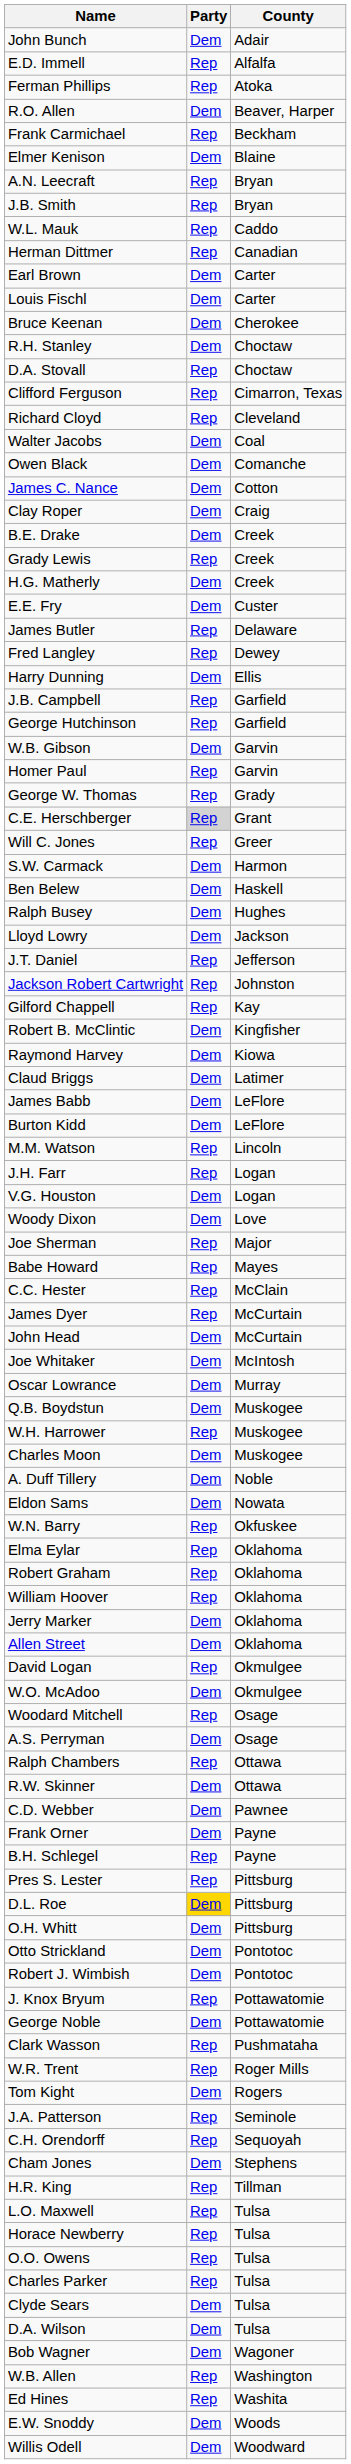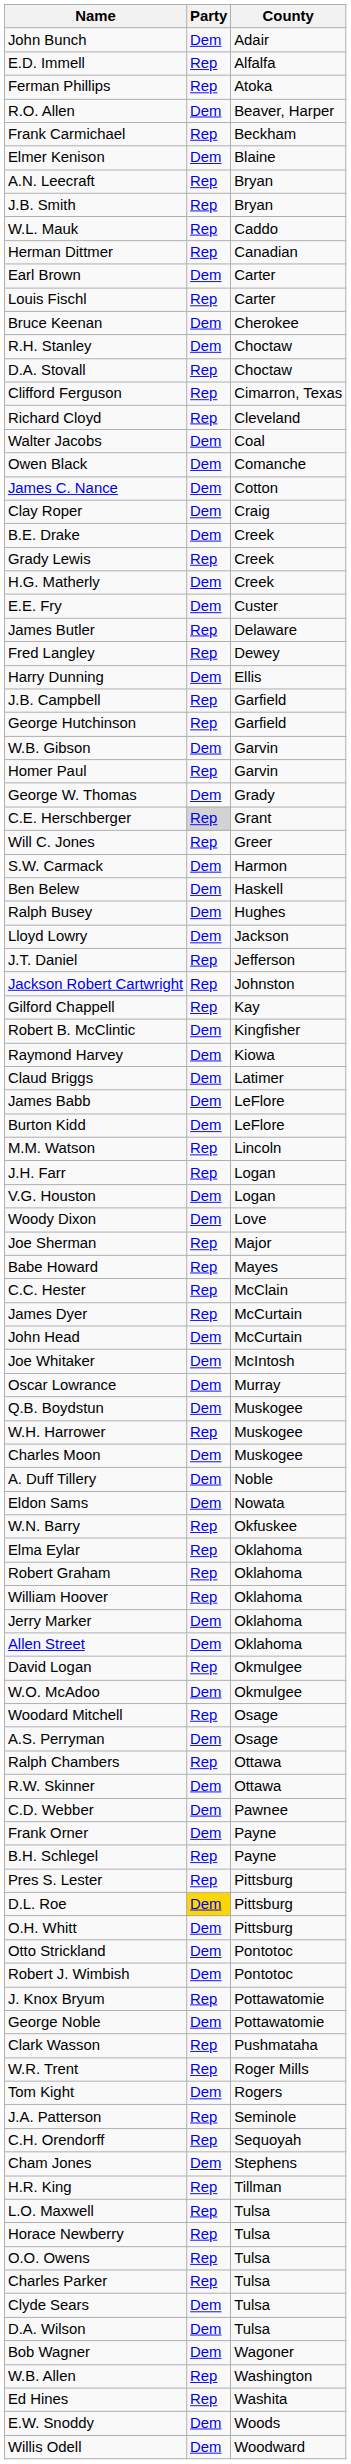Louis Fischl | Party: Dem -> Rep
George W. Thomas | Party: Rep -> Dem
